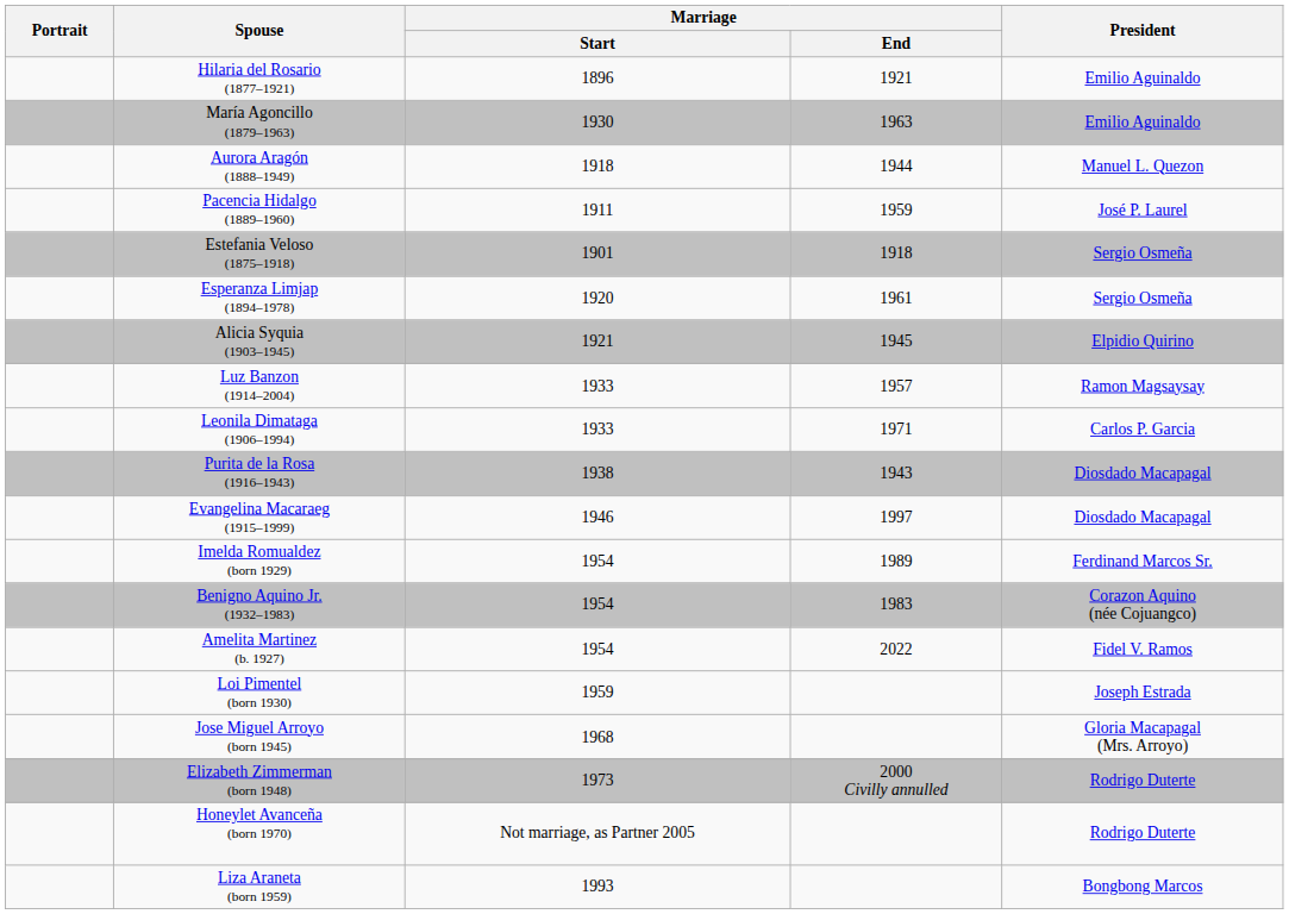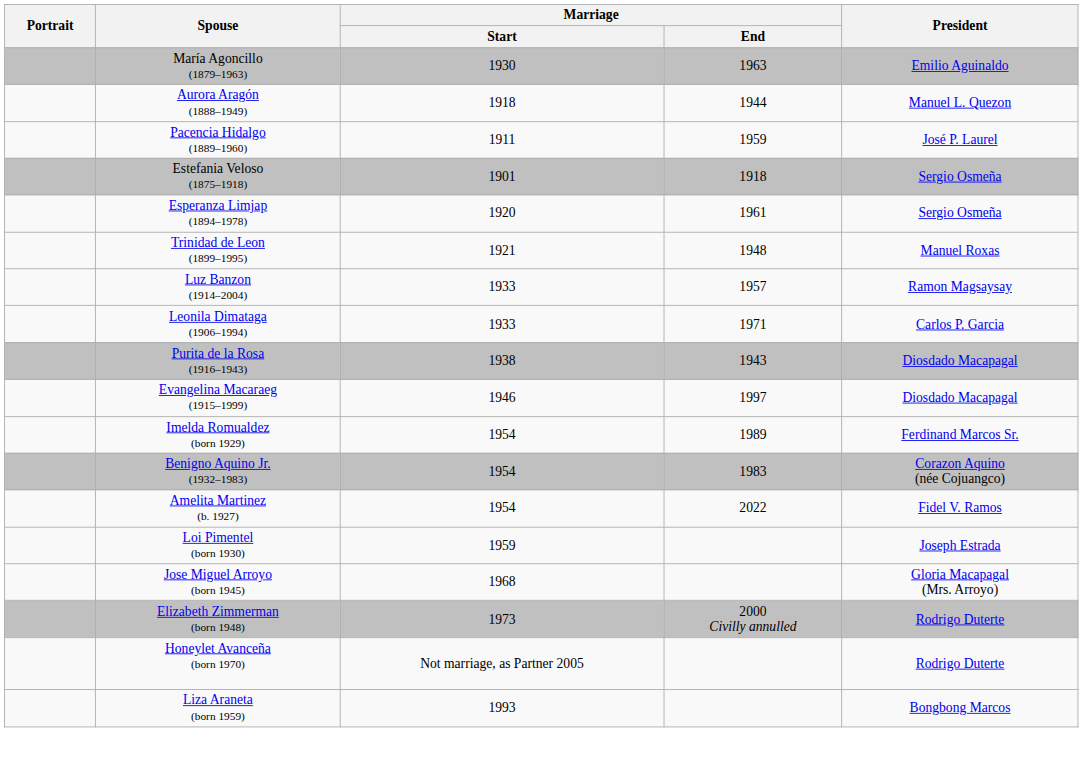- row: Hilaria del Rosario (1877–1921) | 1896 | 1921 | Emilio Aguinaldo
+ row: Trinidad de Leon (1899–1995) | 1921 | 1948 | Manuel Roxas
- row: Alicia Syquia (1903–1945) | 1921 | 1945 | Elpidio Quirino
